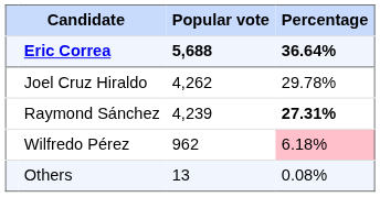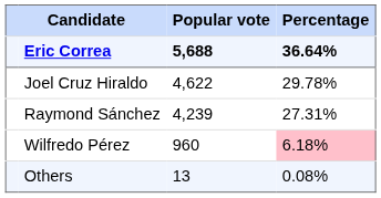Joel Cruz Hiraldo | Popular vote: 4,262 -> 4,622
Raymond Sánchez | Percentage: bold -> normal
Wilfredo Pérez | Popular vote: 962 -> 960
